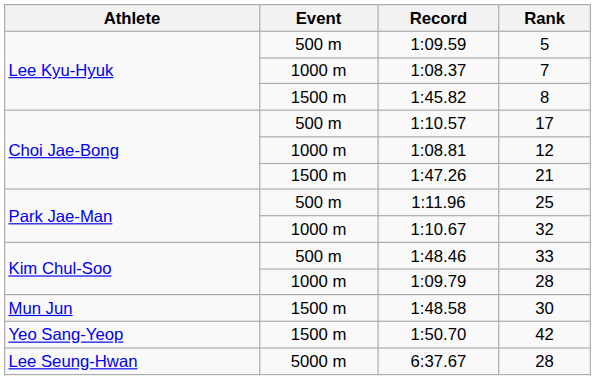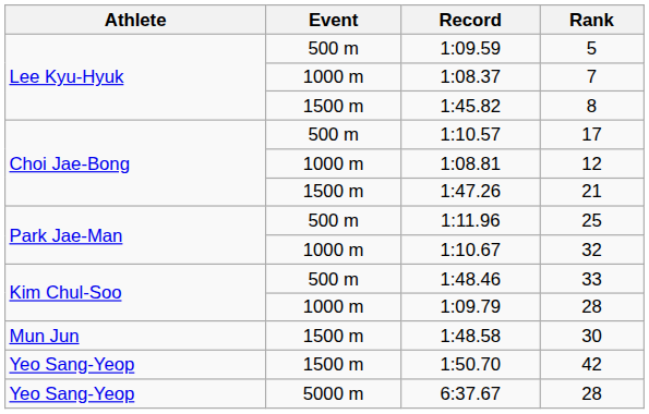6:37.67 | Athlete: Lee Seung-Hwan -> Yeo Sang-Yeop
